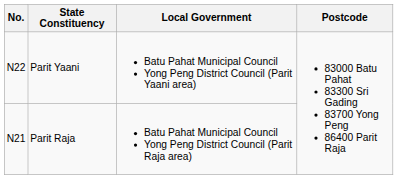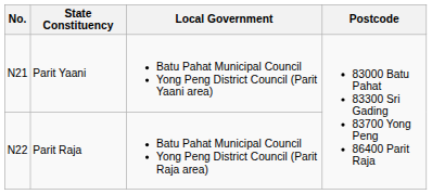Parit Yaani | No.: N22 -> N21
Parit Raja | No.: N21 -> N22
